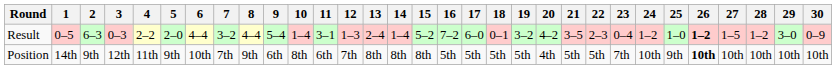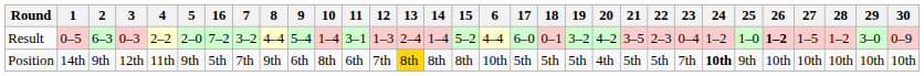columns swapped: 6 <-> 16
Position | 13: no background -> gold background
Position | 24: normal -> bold
Position | 26: bold -> normal
